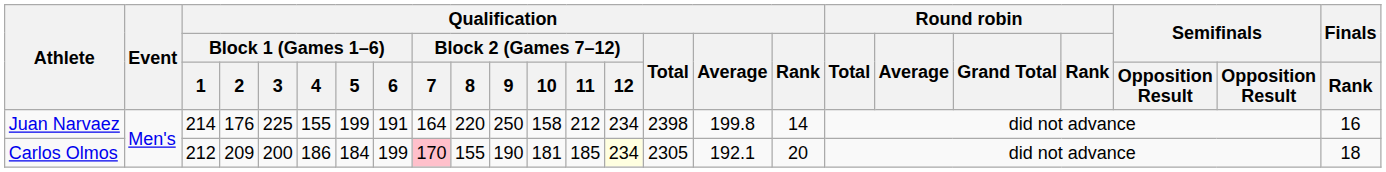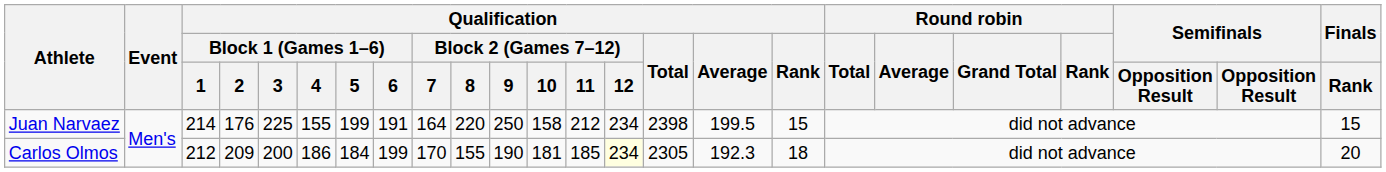Juan Narvaez | Qualification / Average: 199.8 -> 199.5
Juan Narvaez | Qualification / Rank: 14 -> 15
Juan Narvaez | Finals / Rank: 16 -> 15
Carlos Olmos | Qualification / Block 2 (Games 7–12) / 7: pink background -> no background
Carlos Olmos | Qualification / Average: 192.1 -> 192.3
Carlos Olmos | Qualification / Rank: 20 -> 18
Carlos Olmos | Finals / Rank: 18 -> 20
